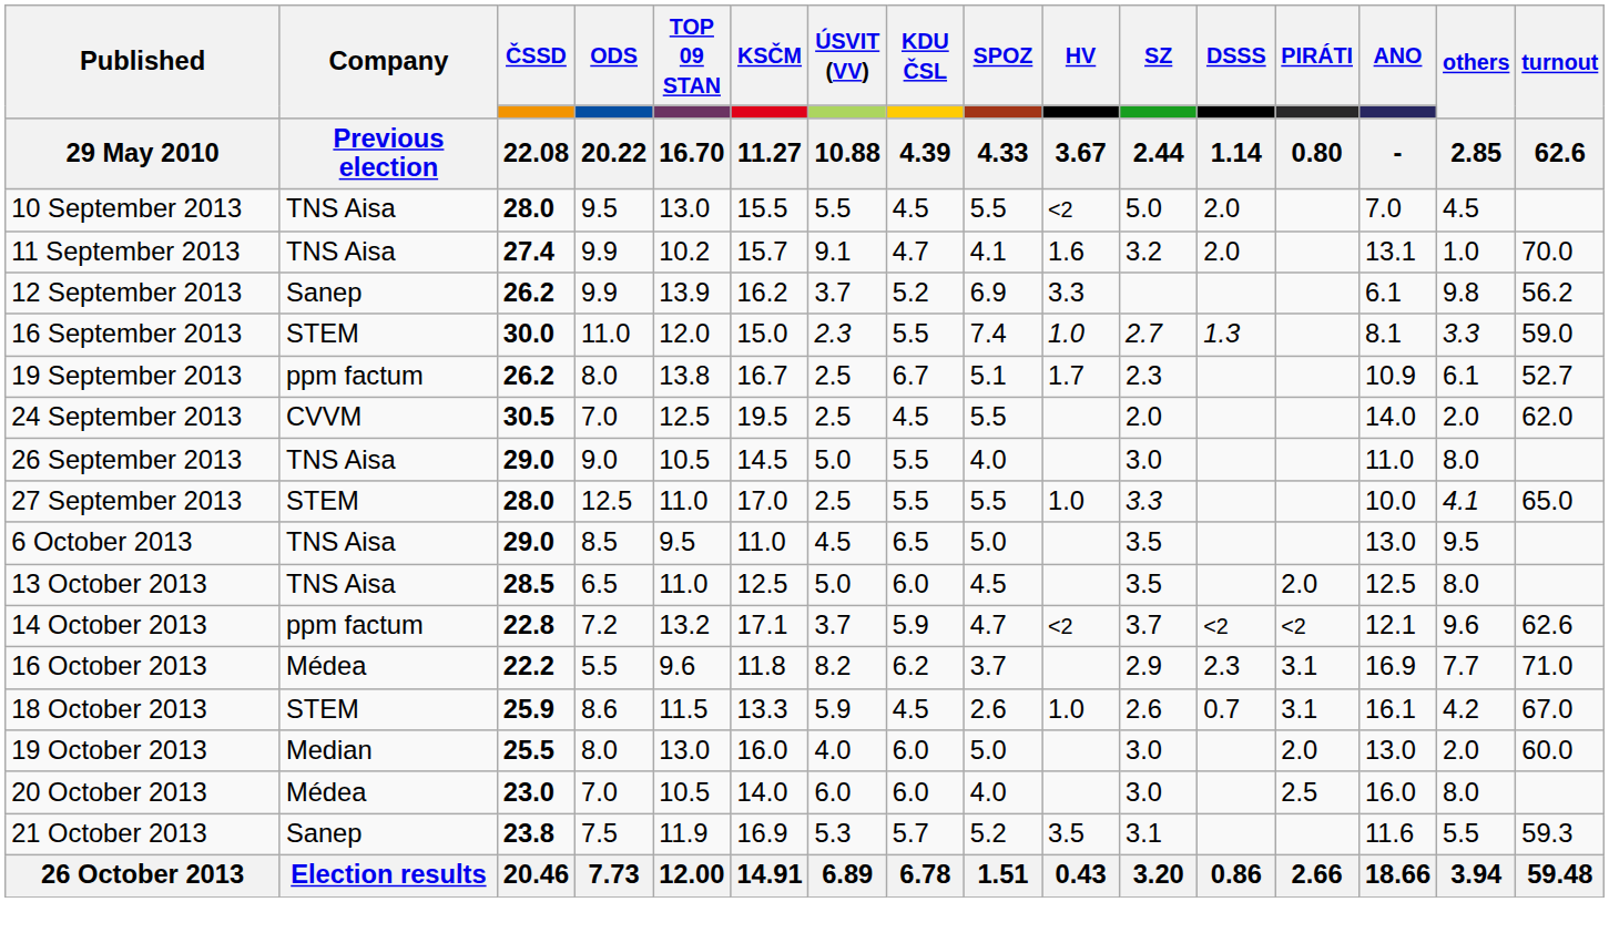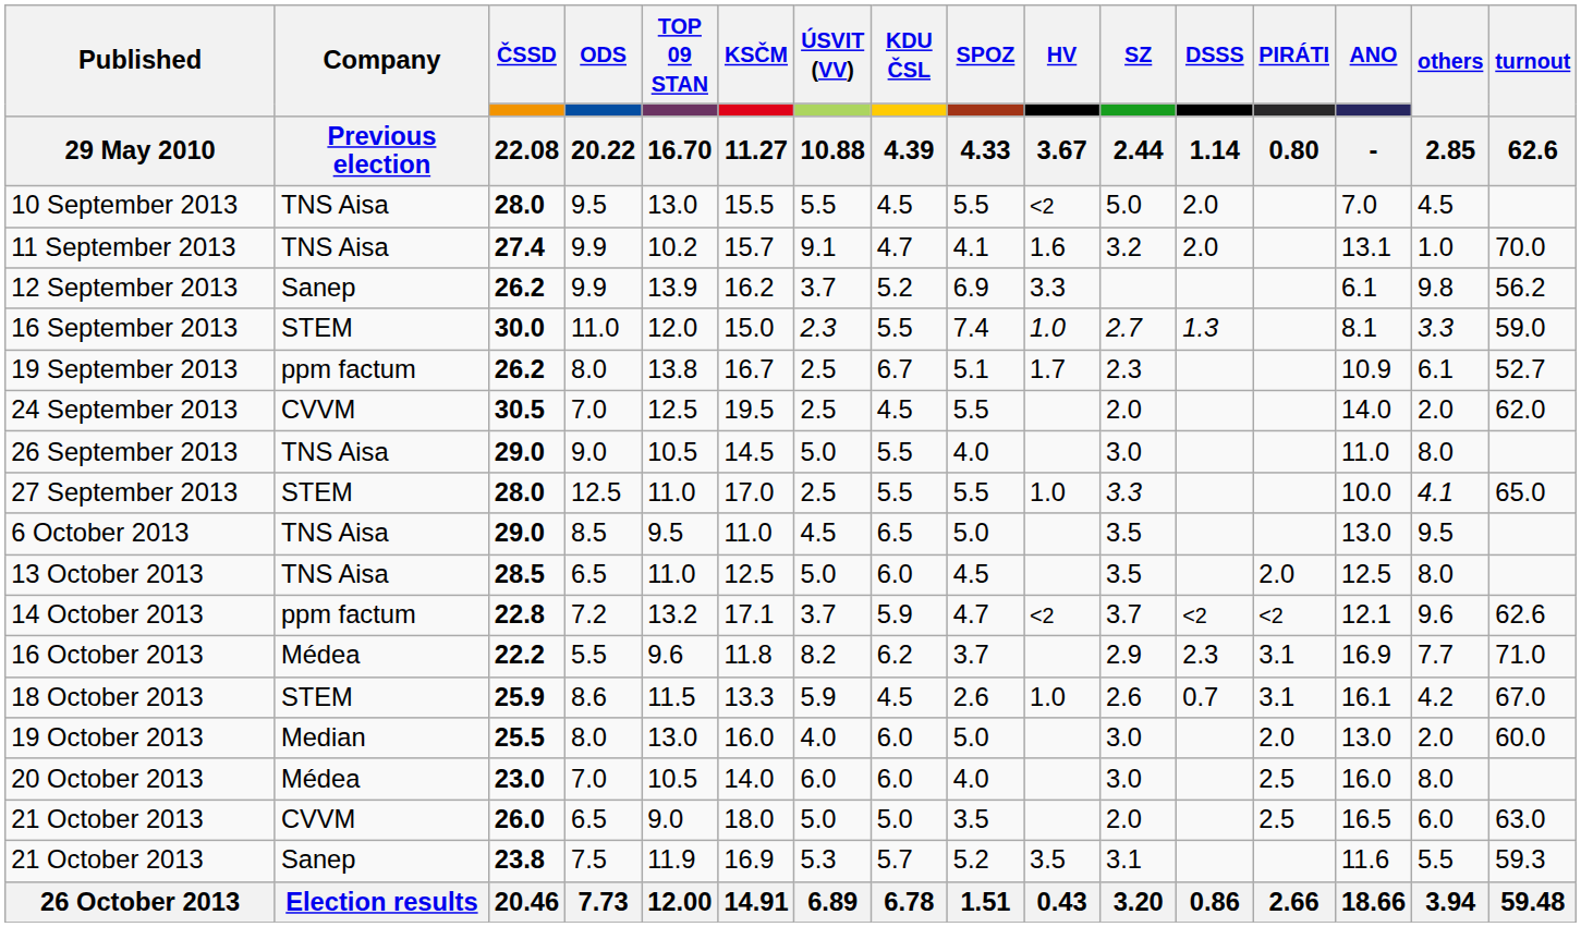+ row: 21 October 2013 | CVVM | 26.0 | 6.5 | 9.0 | 18.0 | 5.0 | 5.0 | 3.5 | 2.0 | 2.5 | 16.5 | 6.0 | 63.0
